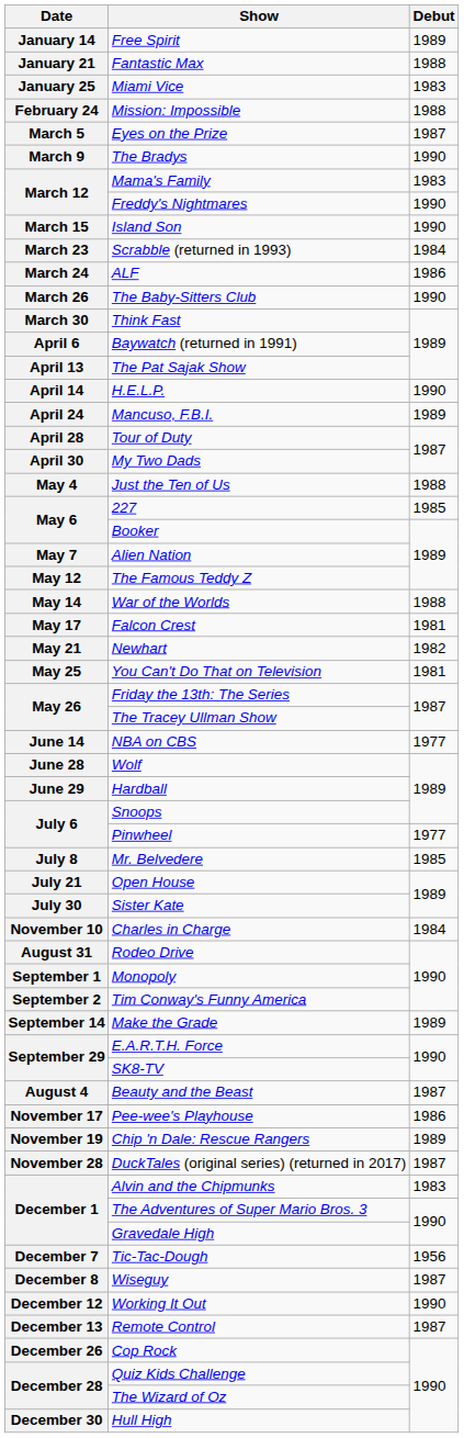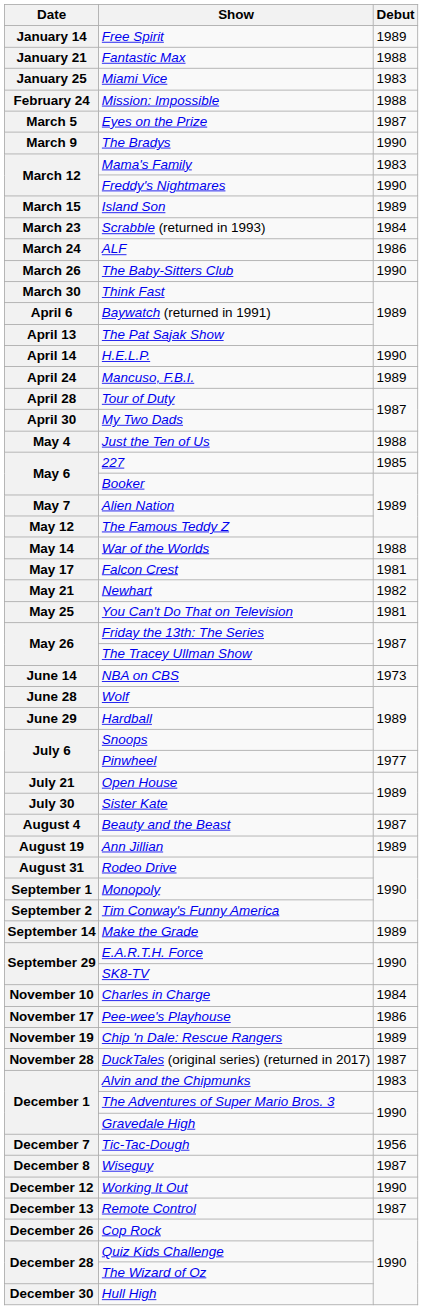Island Son | Debut: 1990 -> 1989
NBA on CBS | Debut: 1977 -> 1973
- row: July 8 | Mr. Belvedere | 1985
rows swapped: Beauty and the Beast <-> Charles in Charge
+ row: August 19 | Ann Jillian | 1989
